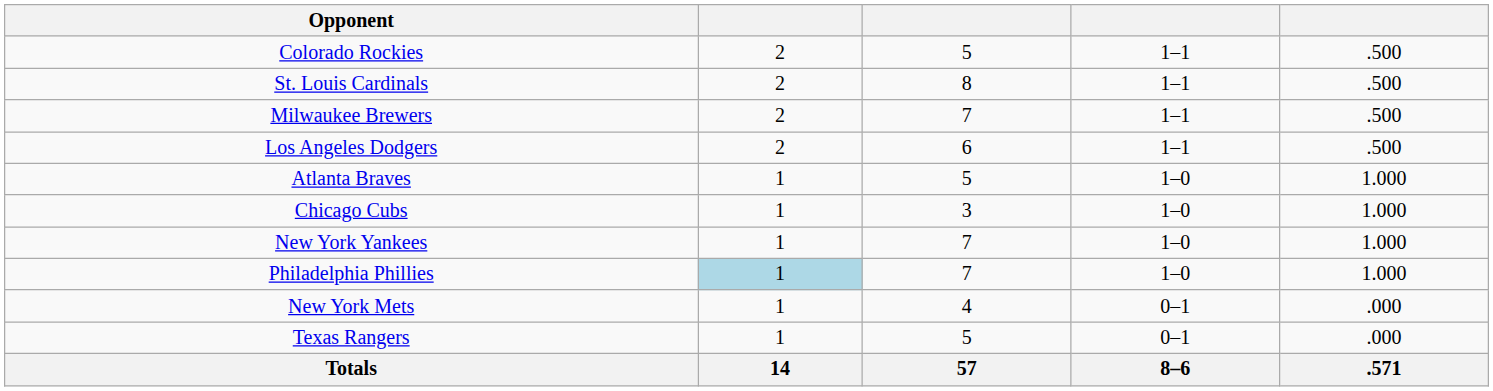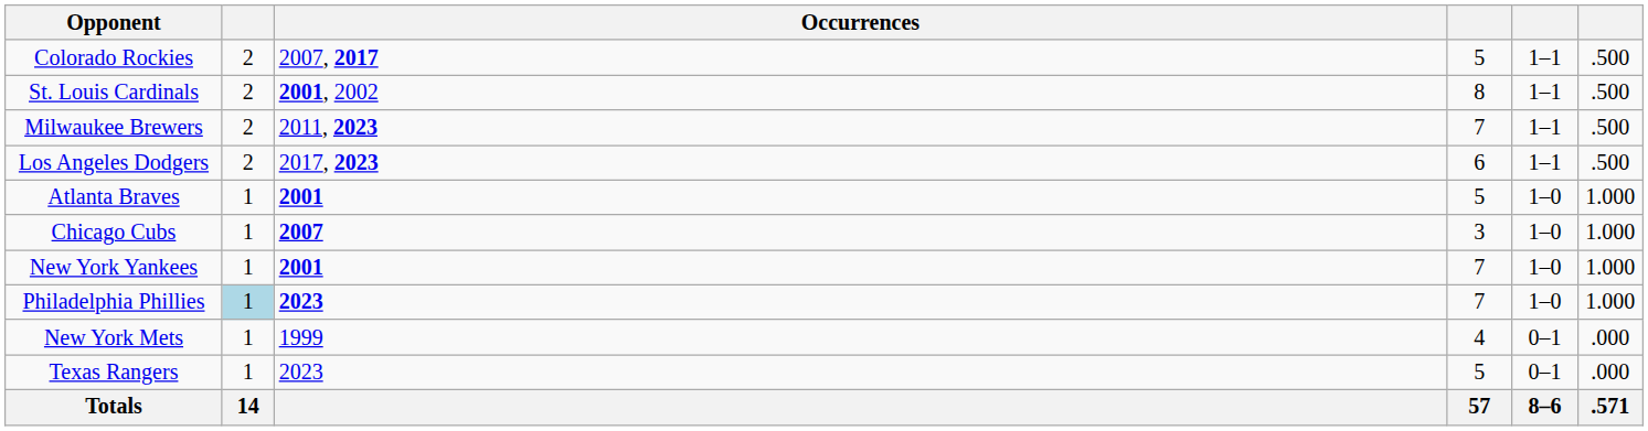+ column: Occurrences | 2007, 2017 | 2001, 2002 | 2011, 2023 | 2017, 2023 | 2001 | 2007 | 2001 | 2023 | 1999 | 2023
